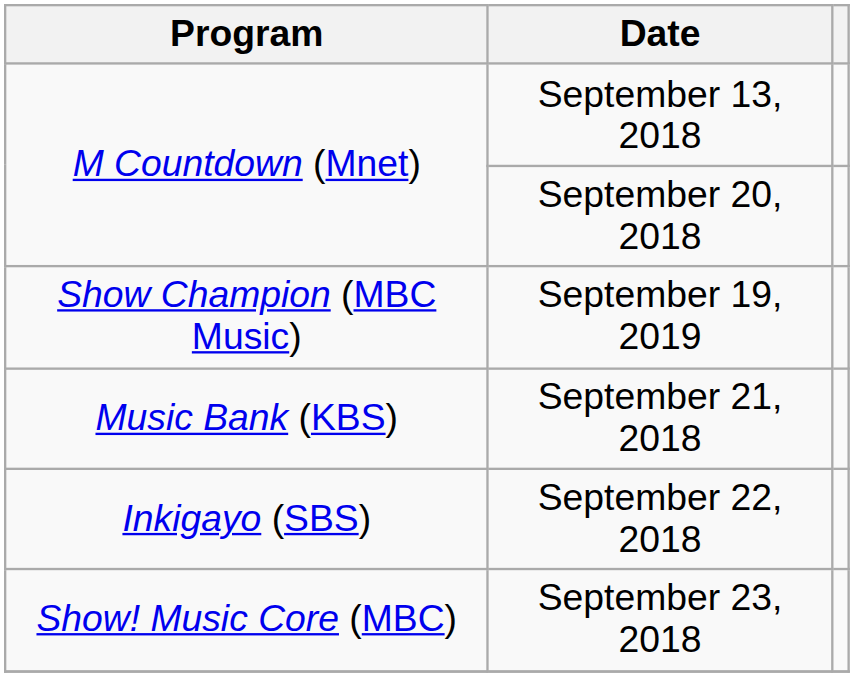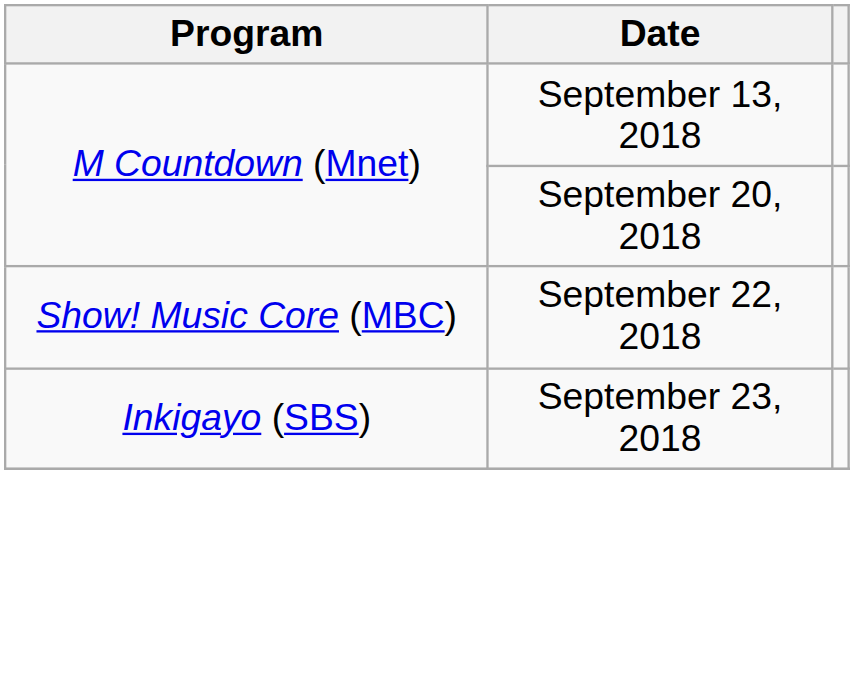- row: Show Champion (MBC Music) | September 19, 2019
- row: Music Bank (KBS) | September 21, 2018
September 22, 2018 | Program: Inkigayo (SBS) -> Show! Music Core (MBC)
September 23, 2018 | Program: Show! Music Core (MBC) -> Inkigayo (SBS)
